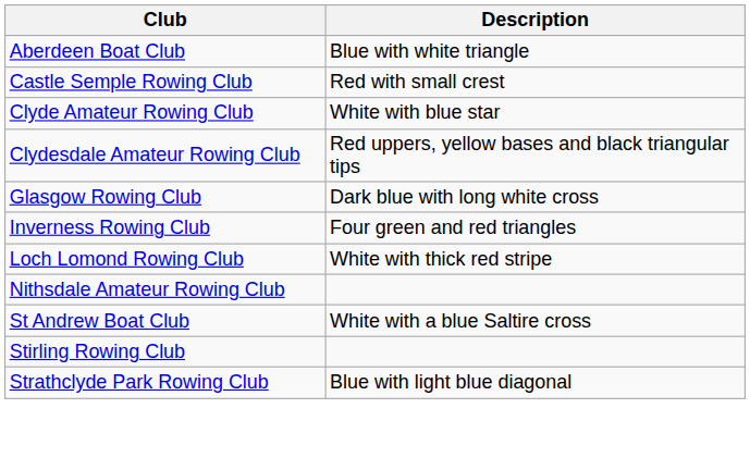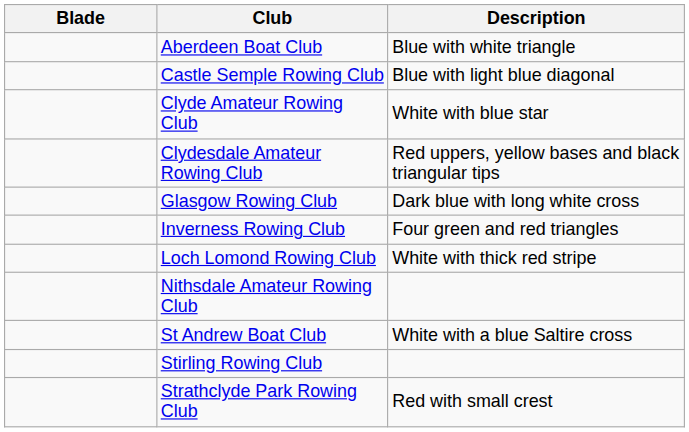+ column: Blade
Castle Semple Rowing Club | Description: Red with small crest -> Blue with light blue diagonal
Strathclyde Park Rowing Club | Description: Blue with light blue diagonal -> Red with small crest
